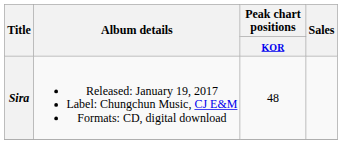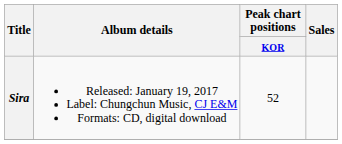Sira | Peak chart positions / KOR: 48 -> 52
